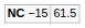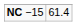NC −15 | column 2: 61.5 -> 61.4
